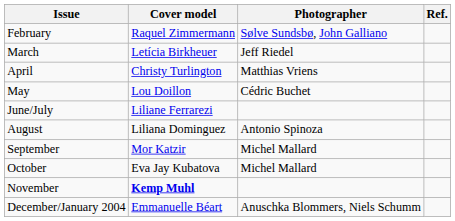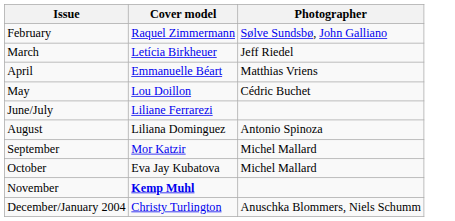- column: Ref.
April | Cover model: Christy Turlington -> Emmanuelle Béart
December/January 2004 | Cover model: Emmanuelle Béart -> Christy Turlington
